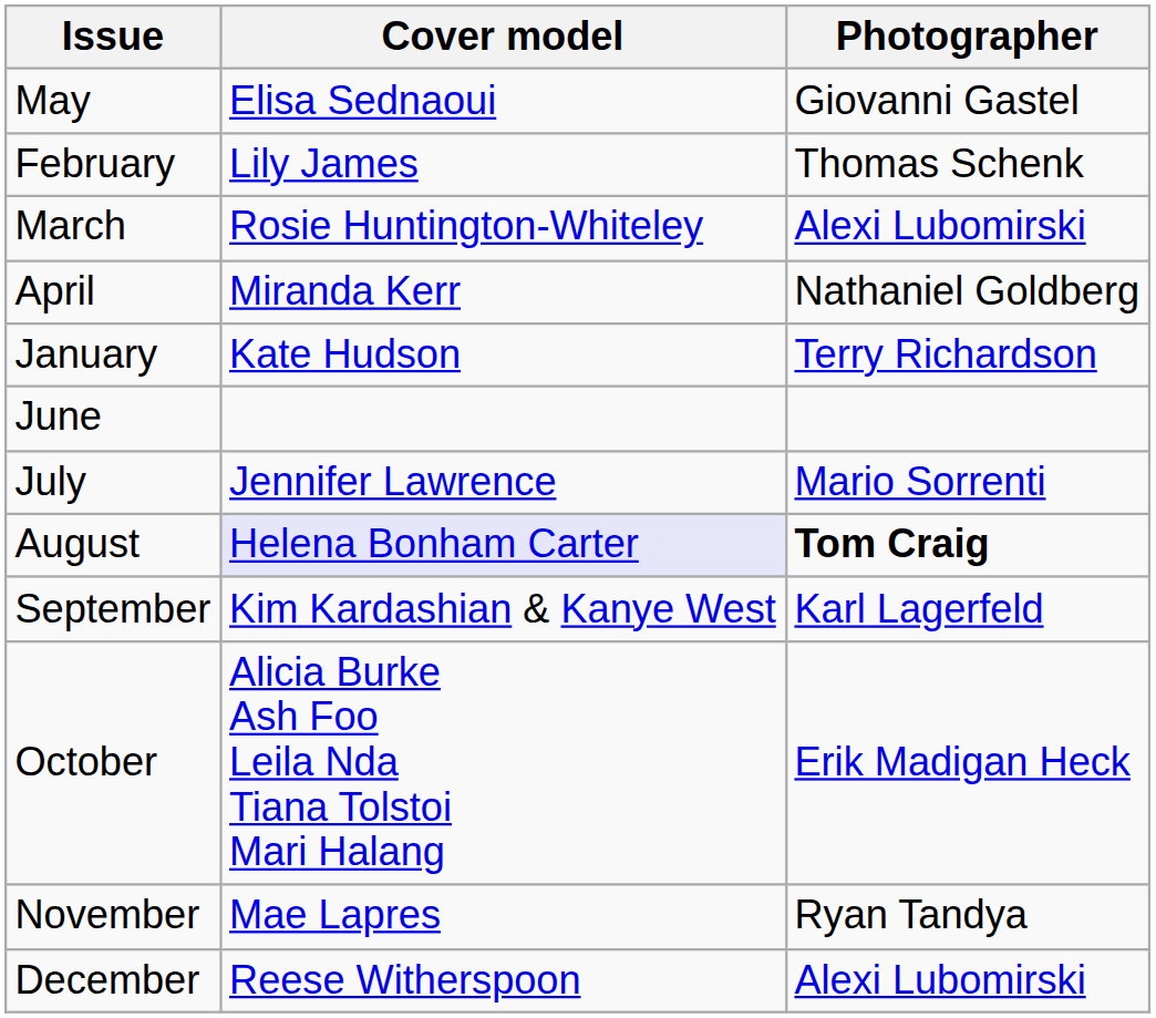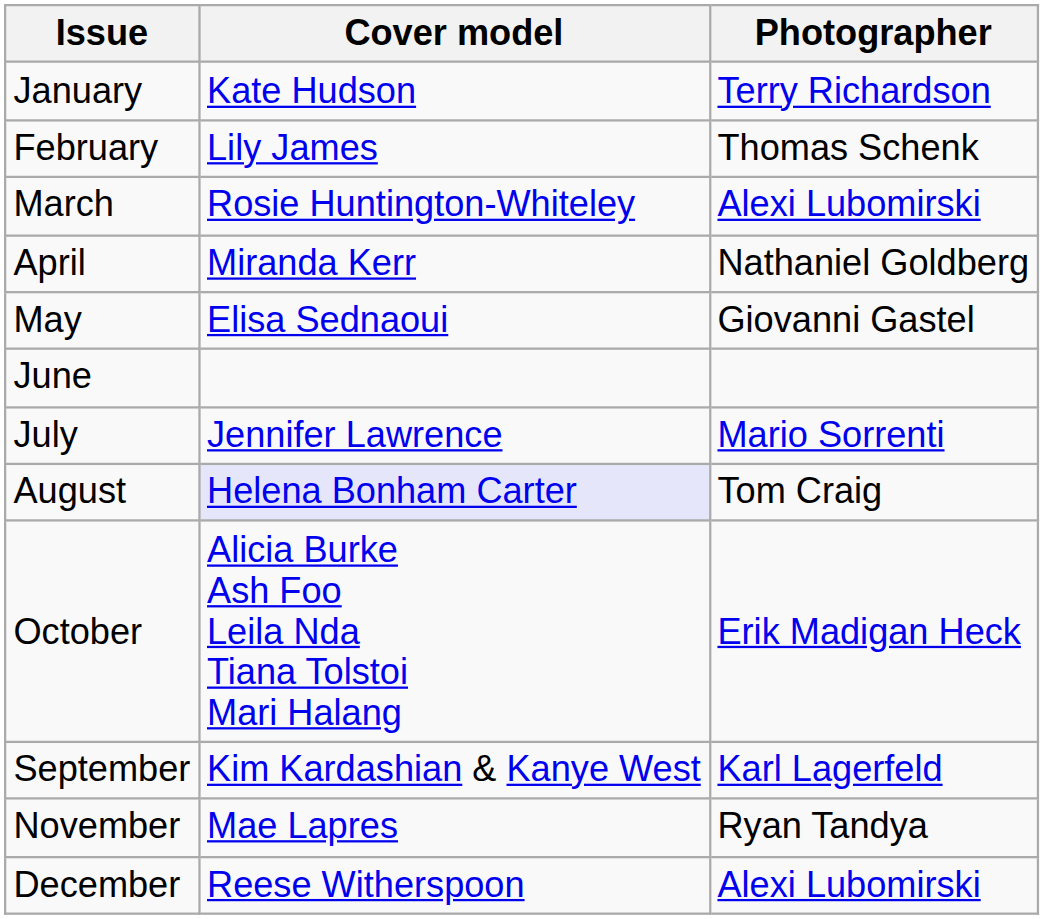rows swapped: January <-> May
August | Photographer: bold -> normal
rows swapped: September <-> October
